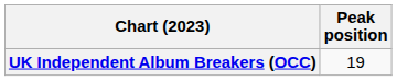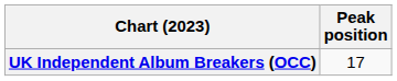UK Independent Album Breakers (OCC) | Peak position: 19 -> 17
